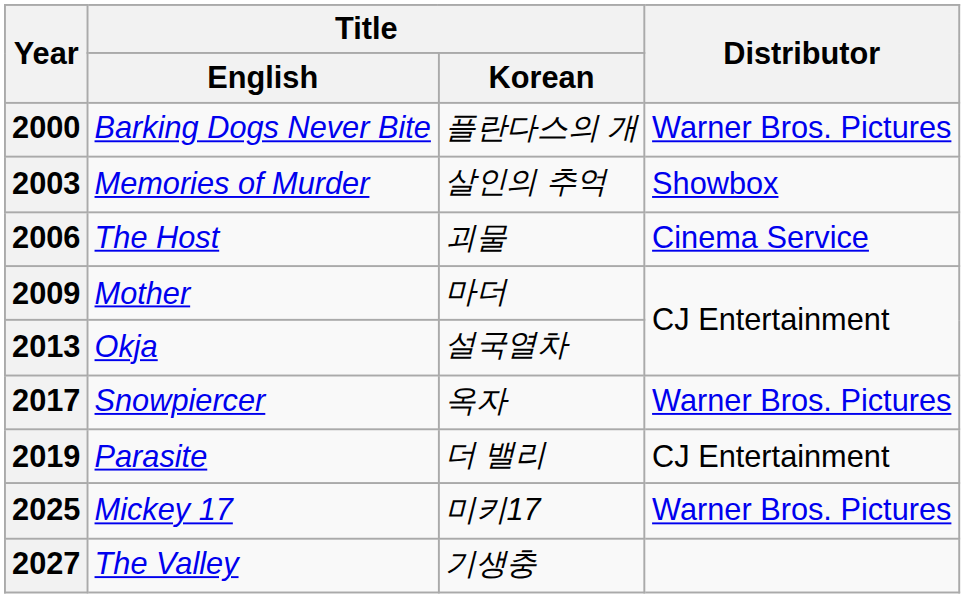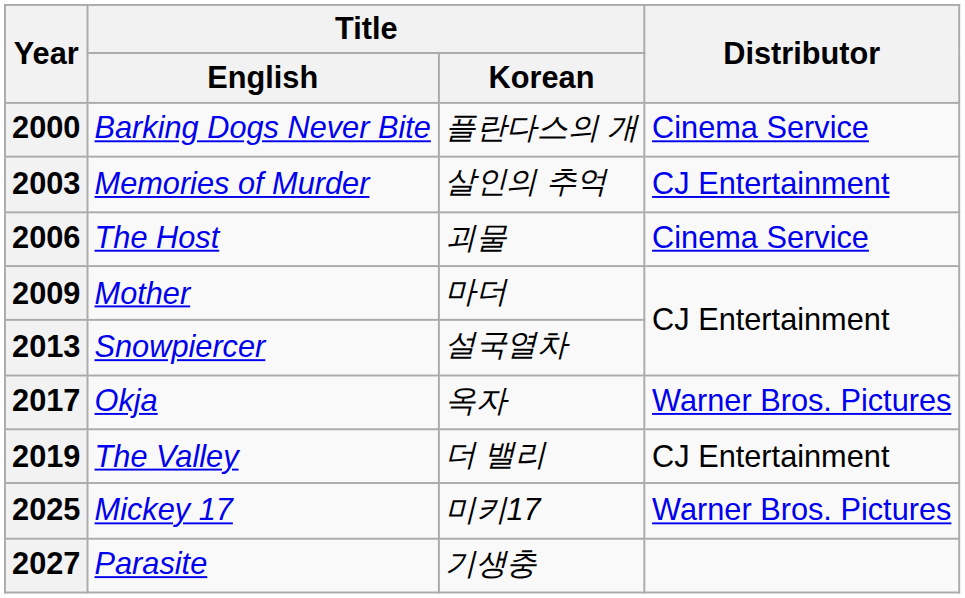2000 | Distributor: Warner Bros. Pictures -> Cinema Service
2003 | Distributor: Showbox -> CJ Entertainment
2013 | Title / English: Okja -> Snowpiercer
2017 | Title / English: Snowpiercer -> Okja
2019 | Title / English: Parasite -> The Valley
2027 | Title / English: The Valley -> Parasite
